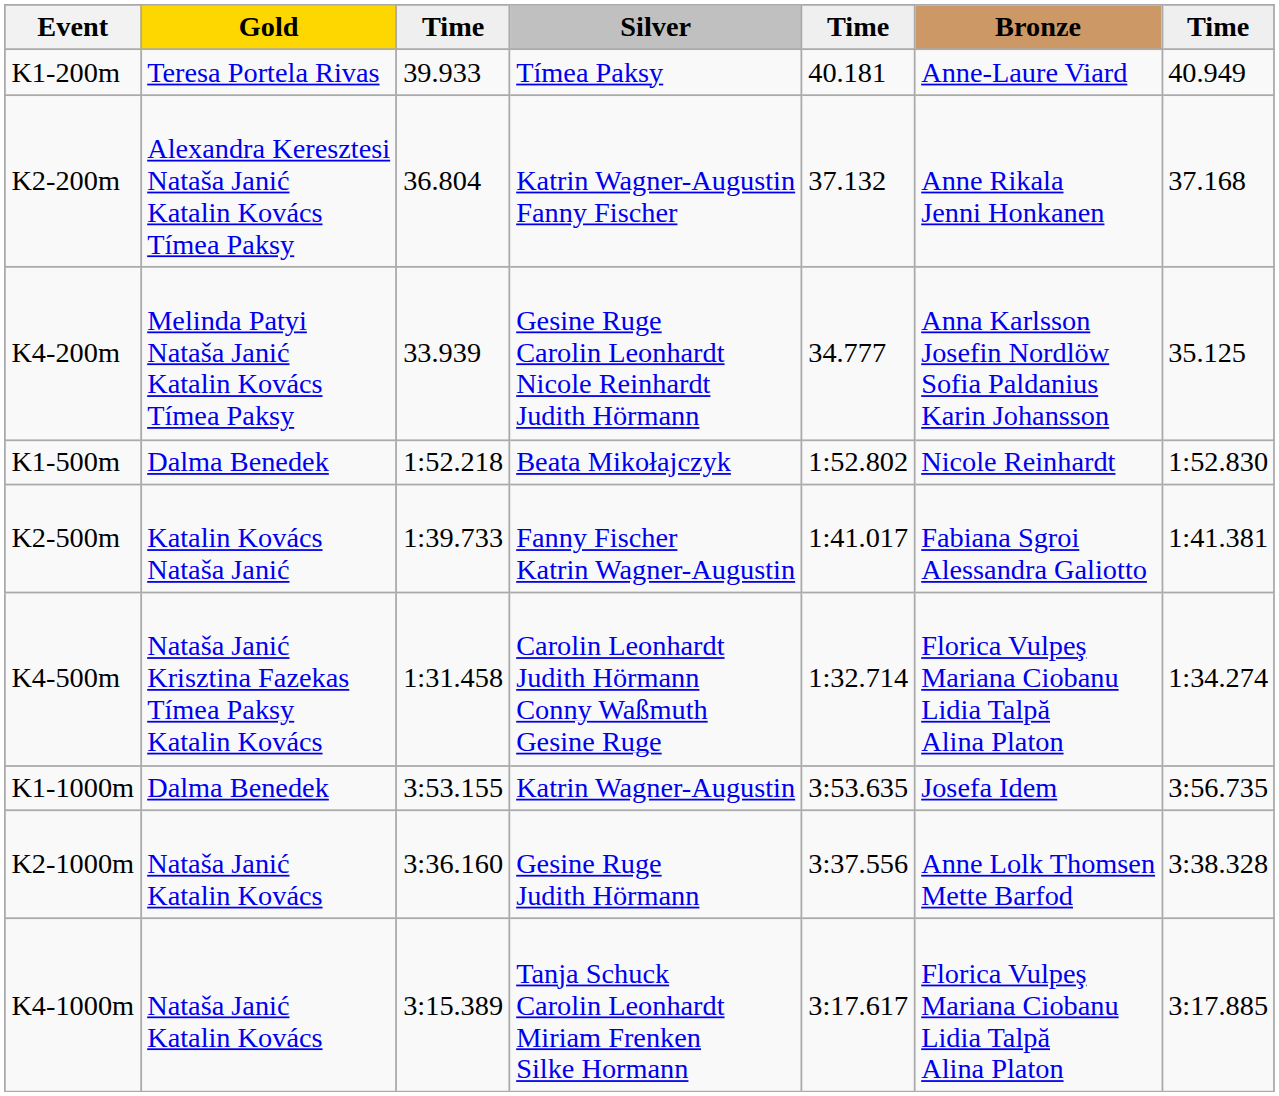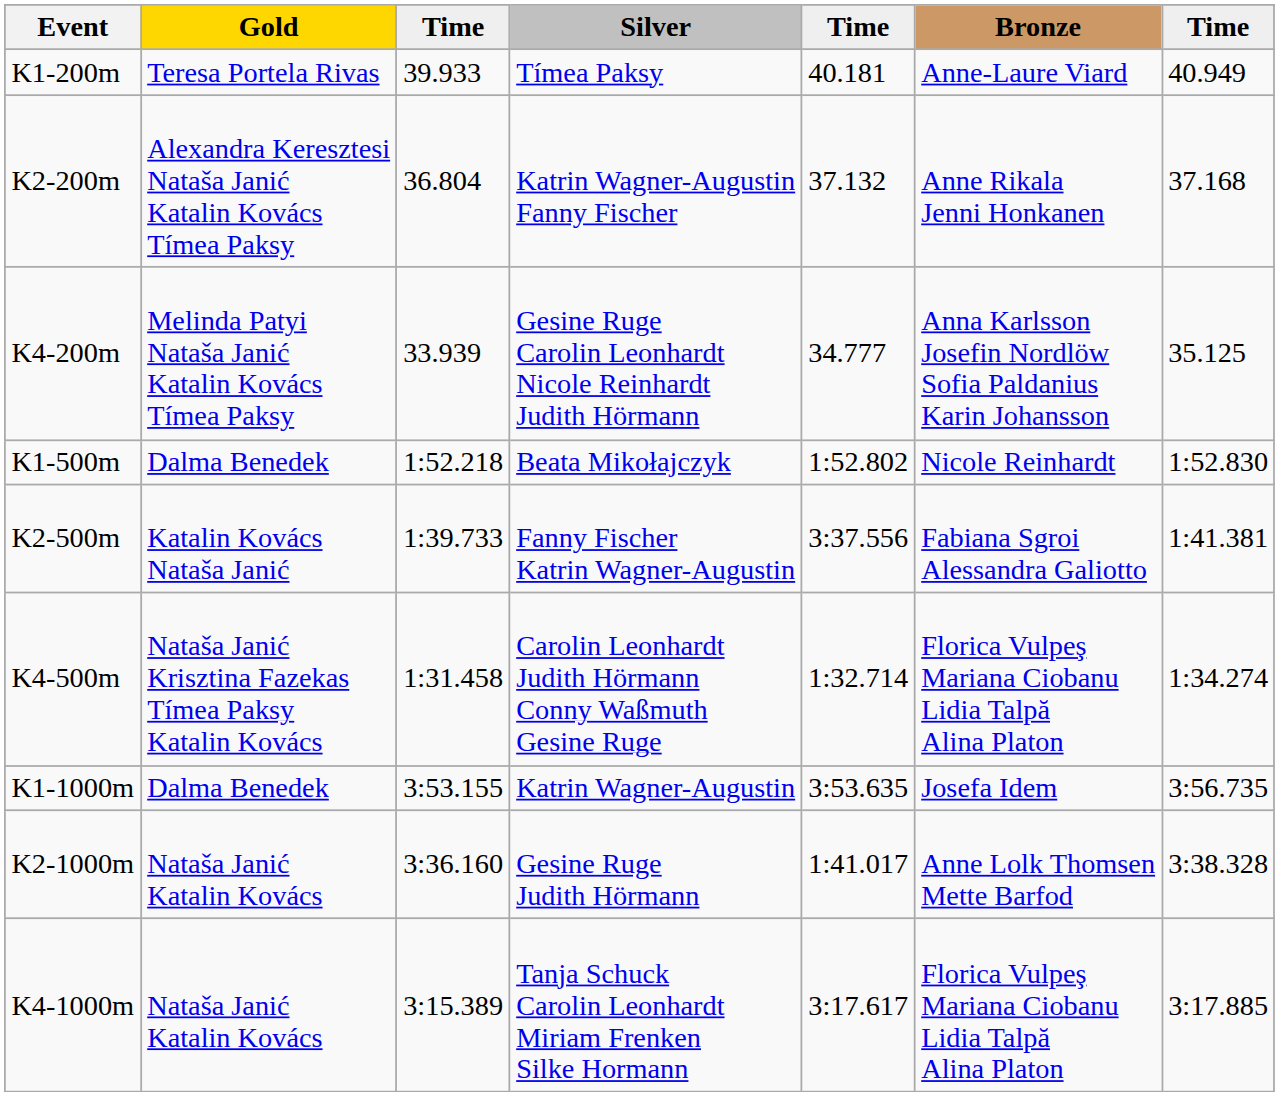K2-500m | column 5: 1:41.017 -> 3:37.556
K2-1000m | column 5: 3:37.556 -> 1:41.017
